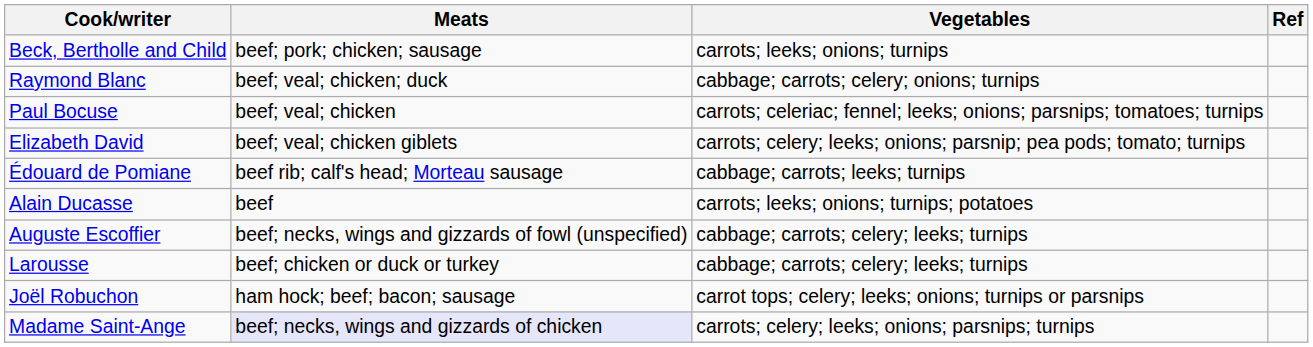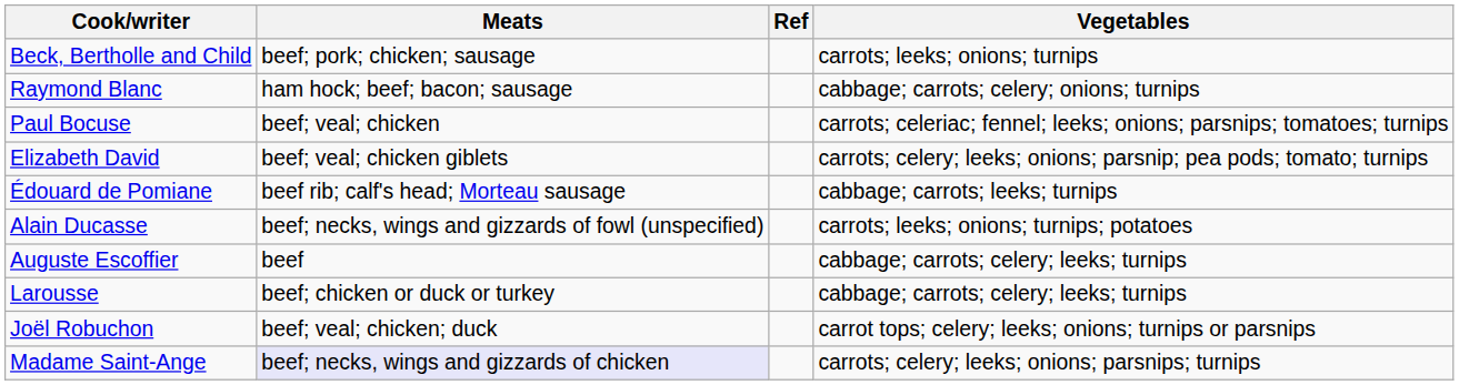columns swapped: Vegetables <-> Ref
Raymond Blanc | Meats: beef; veal; chicken; duck -> ham hock; beef; bacon; sausage
Alain Ducasse | Meats: beef -> beef; necks, wings and gizzards of fowl (unspecified)
Auguste Escoffier | Meats: beef; necks, wings and gizzards of fowl (unspecified) -> beef
Joël Robuchon | Meats: ham hock; beef; bacon; sausage -> beef; veal; chicken; duck
